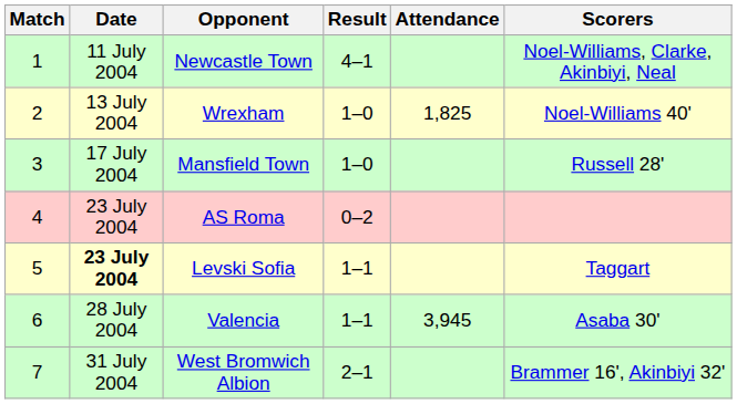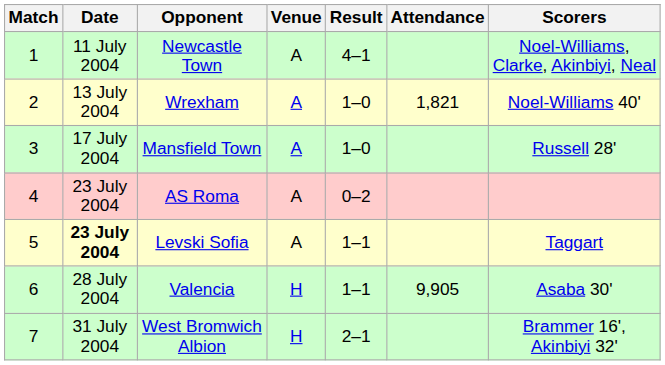+ column: Venue | A | A | A | A | A | H | H
Wrexham | Attendance: 1,825 -> 1,821
Valencia | Attendance: 3,945 -> 9,905
